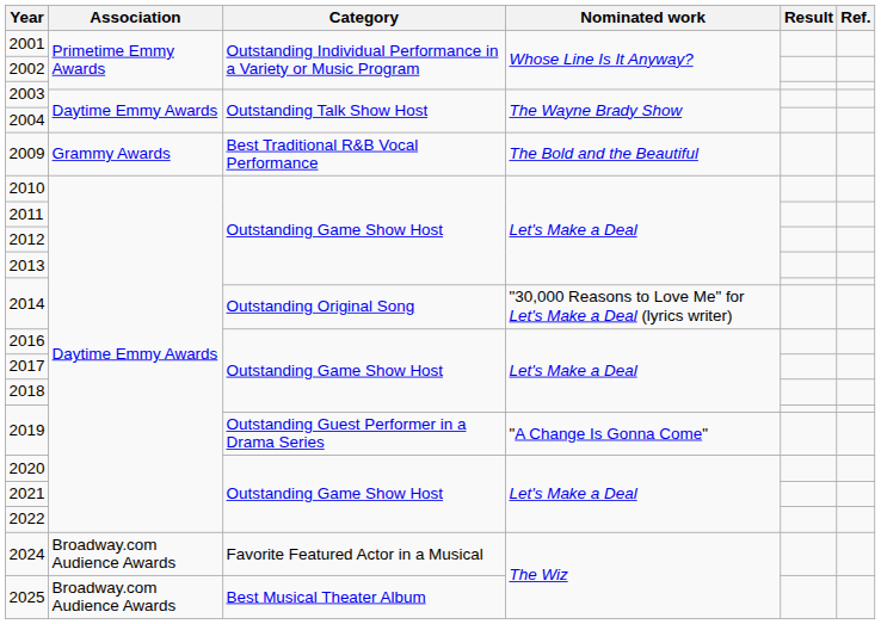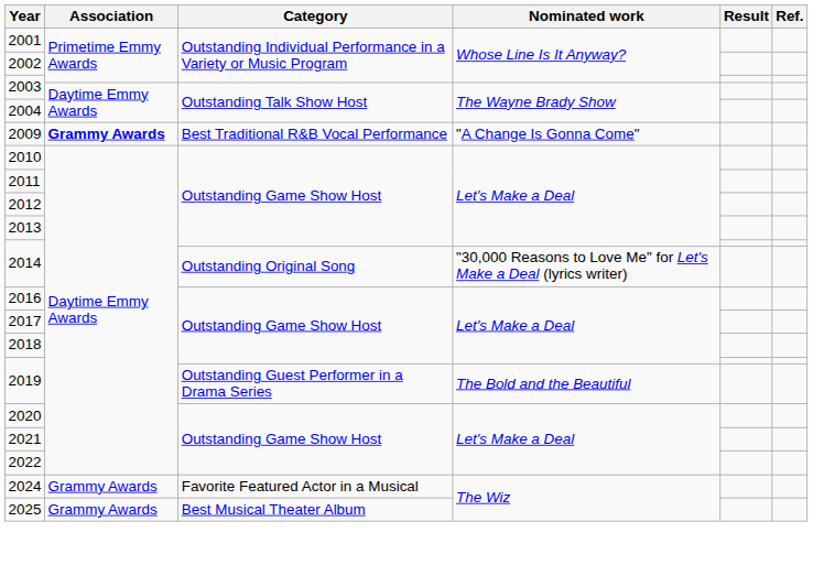2009 | Association: normal -> bold
2009 | Nominated work: The Bold and the Beautiful -> "A Change Is Gonna Come"
2019 / Outstanding Guest Performer in a Drama Series | Nominated work: "A Change Is Gonna Come" -> The Bold and the Beautiful
2024 | Association: Broadway.com Audience Awards -> Grammy Awards
2025 | Association: Broadway.com Audience Awards -> Grammy Awards
